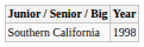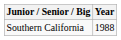Southern California | Year: 1998 -> 1988
